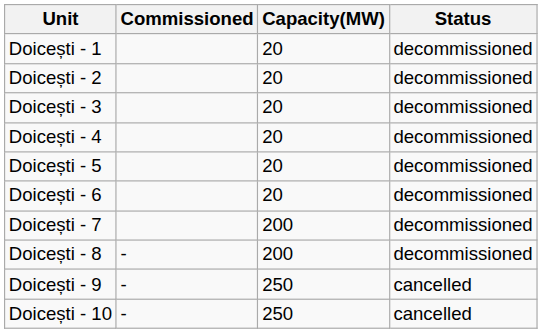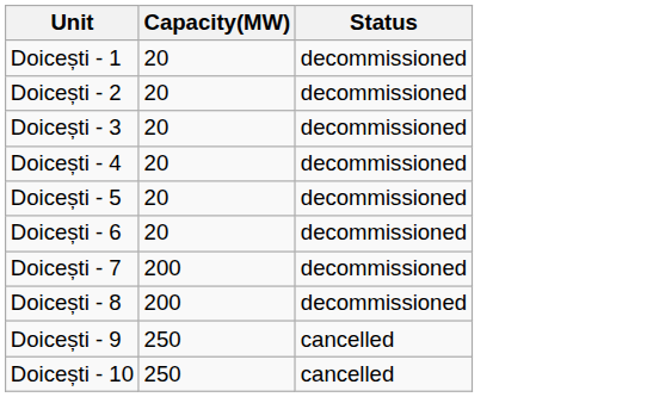- column: Commissioned | - | - | -
